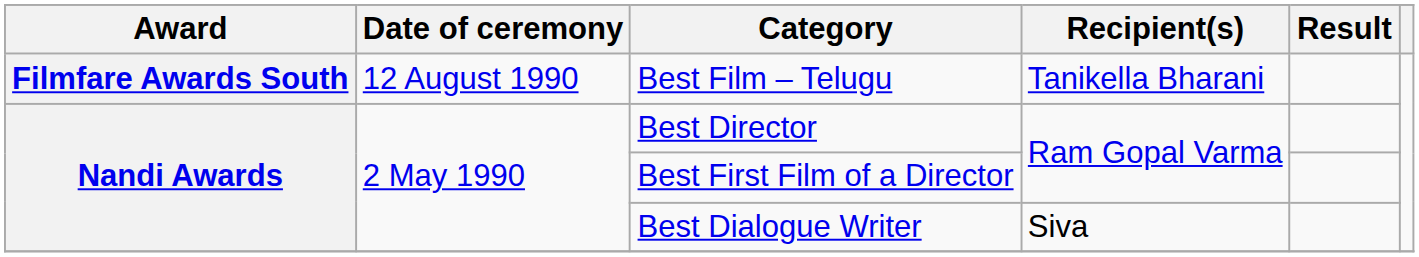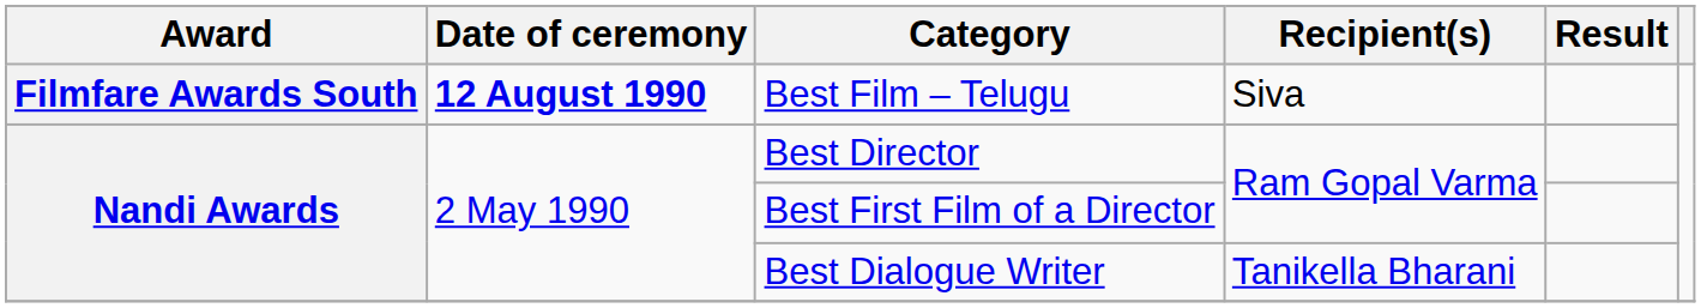Best Film – Telugu | Date of ceremony: normal -> bold
Best Film – Telugu | Recipient(s): Tanikella Bharani -> Siva
Best Dialogue Writer | Recipient(s): Siva -> Tanikella Bharani
